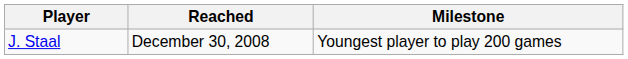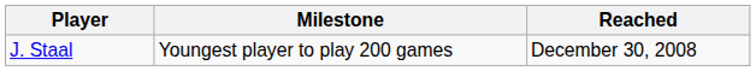columns swapped: Milestone <-> Reached
